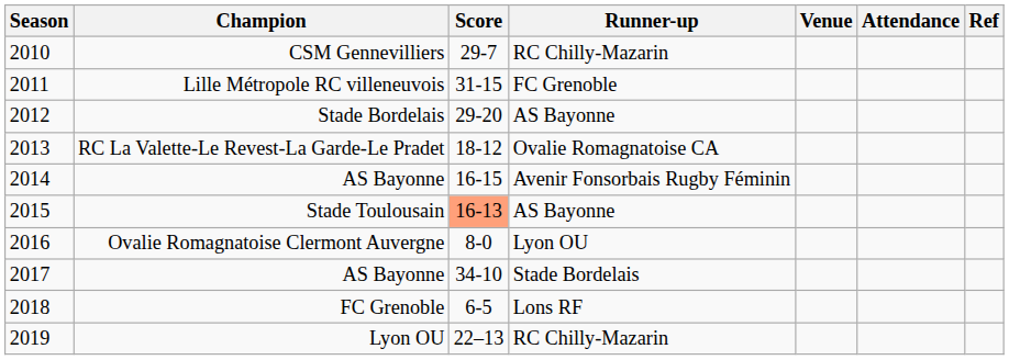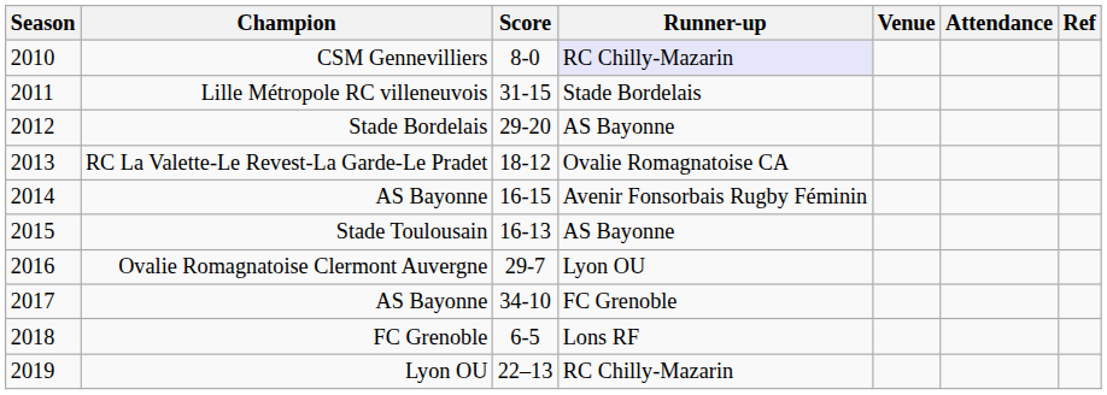CSM Gennevilliers | Score: 29-7 -> 8-0
CSM Gennevilliers | Runner-up: no background -> lavender background
Lille Métropole RC villeneuvois | Runner-up: FC Grenoble -> Stade Bordelais
Stade Toulousain | Score: lightsalmon background -> no background
Ovalie Romagnatoise Clermont Auvergne | Score: 8-0 -> 29-7
2017 / AS Bayonne | Runner-up: Stade Bordelais -> FC Grenoble
